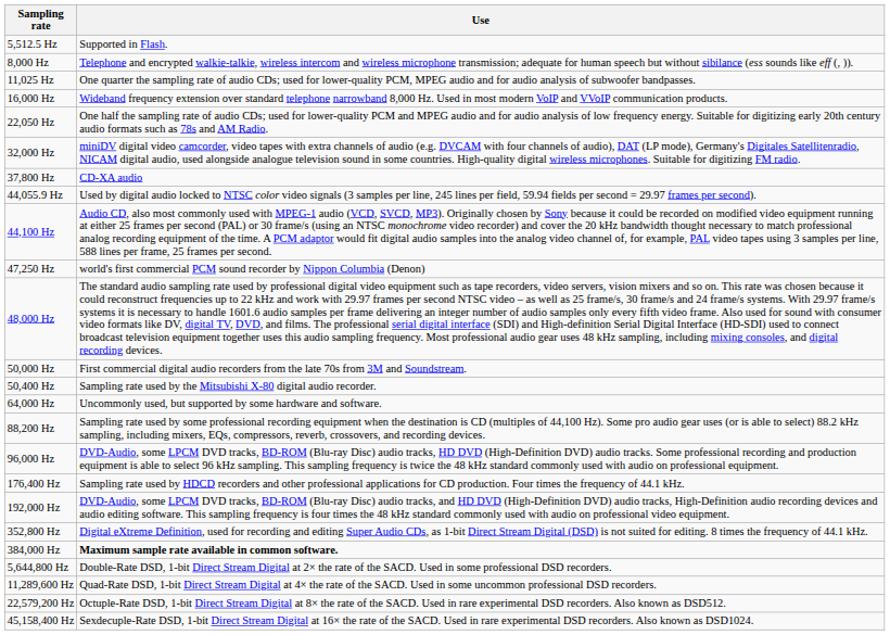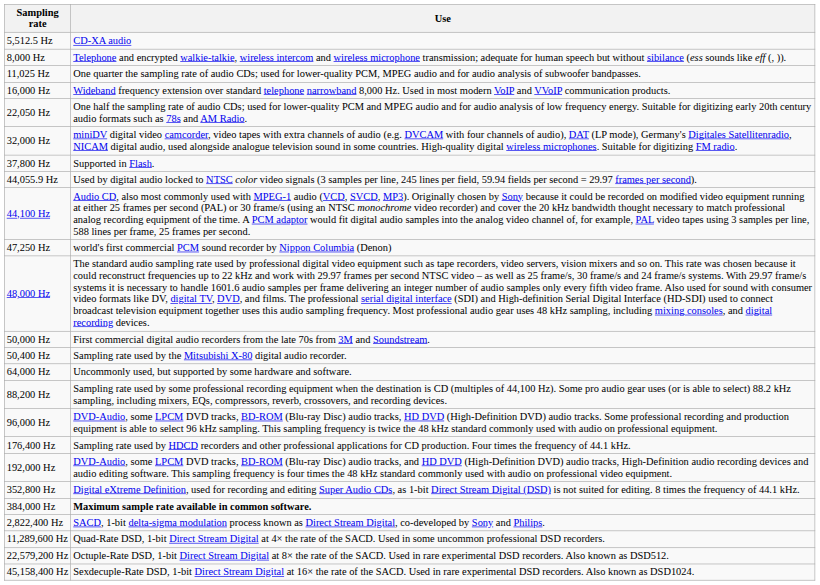5,512.5 Hz | Use: Supported in Flash. -> CD-XA audio
37,800 Hz | Use: CD-XA audio -> Supported in Flash.
+ row: 2,822,400 Hz | SACD, 1-bit delta-sigma modulation process known as Direct Stream Digital, co-developed by Sony and Philips.
- row: 5,644,800 Hz | Double-Rate DSD, 1-bit Direct Stream Digital at 2× the rate of the SACD. Used in some professional DSD recorders.
